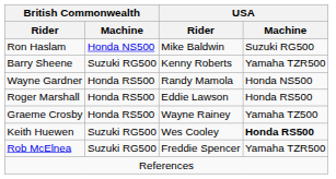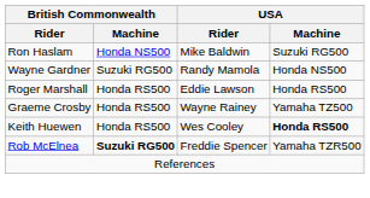- row: Barry Sheene | Suzuki RG500 | Kenny Roberts | Yamaha TZR500
Wayne Gardner | British Commonwealth / Machine: Honda RS500 -> Suzuki RG500
Keith Huewen | British Commonwealth / Machine: Suzuki RG500 -> Honda RS500
Rob McElnea | British Commonwealth / Machine: normal -> bold
